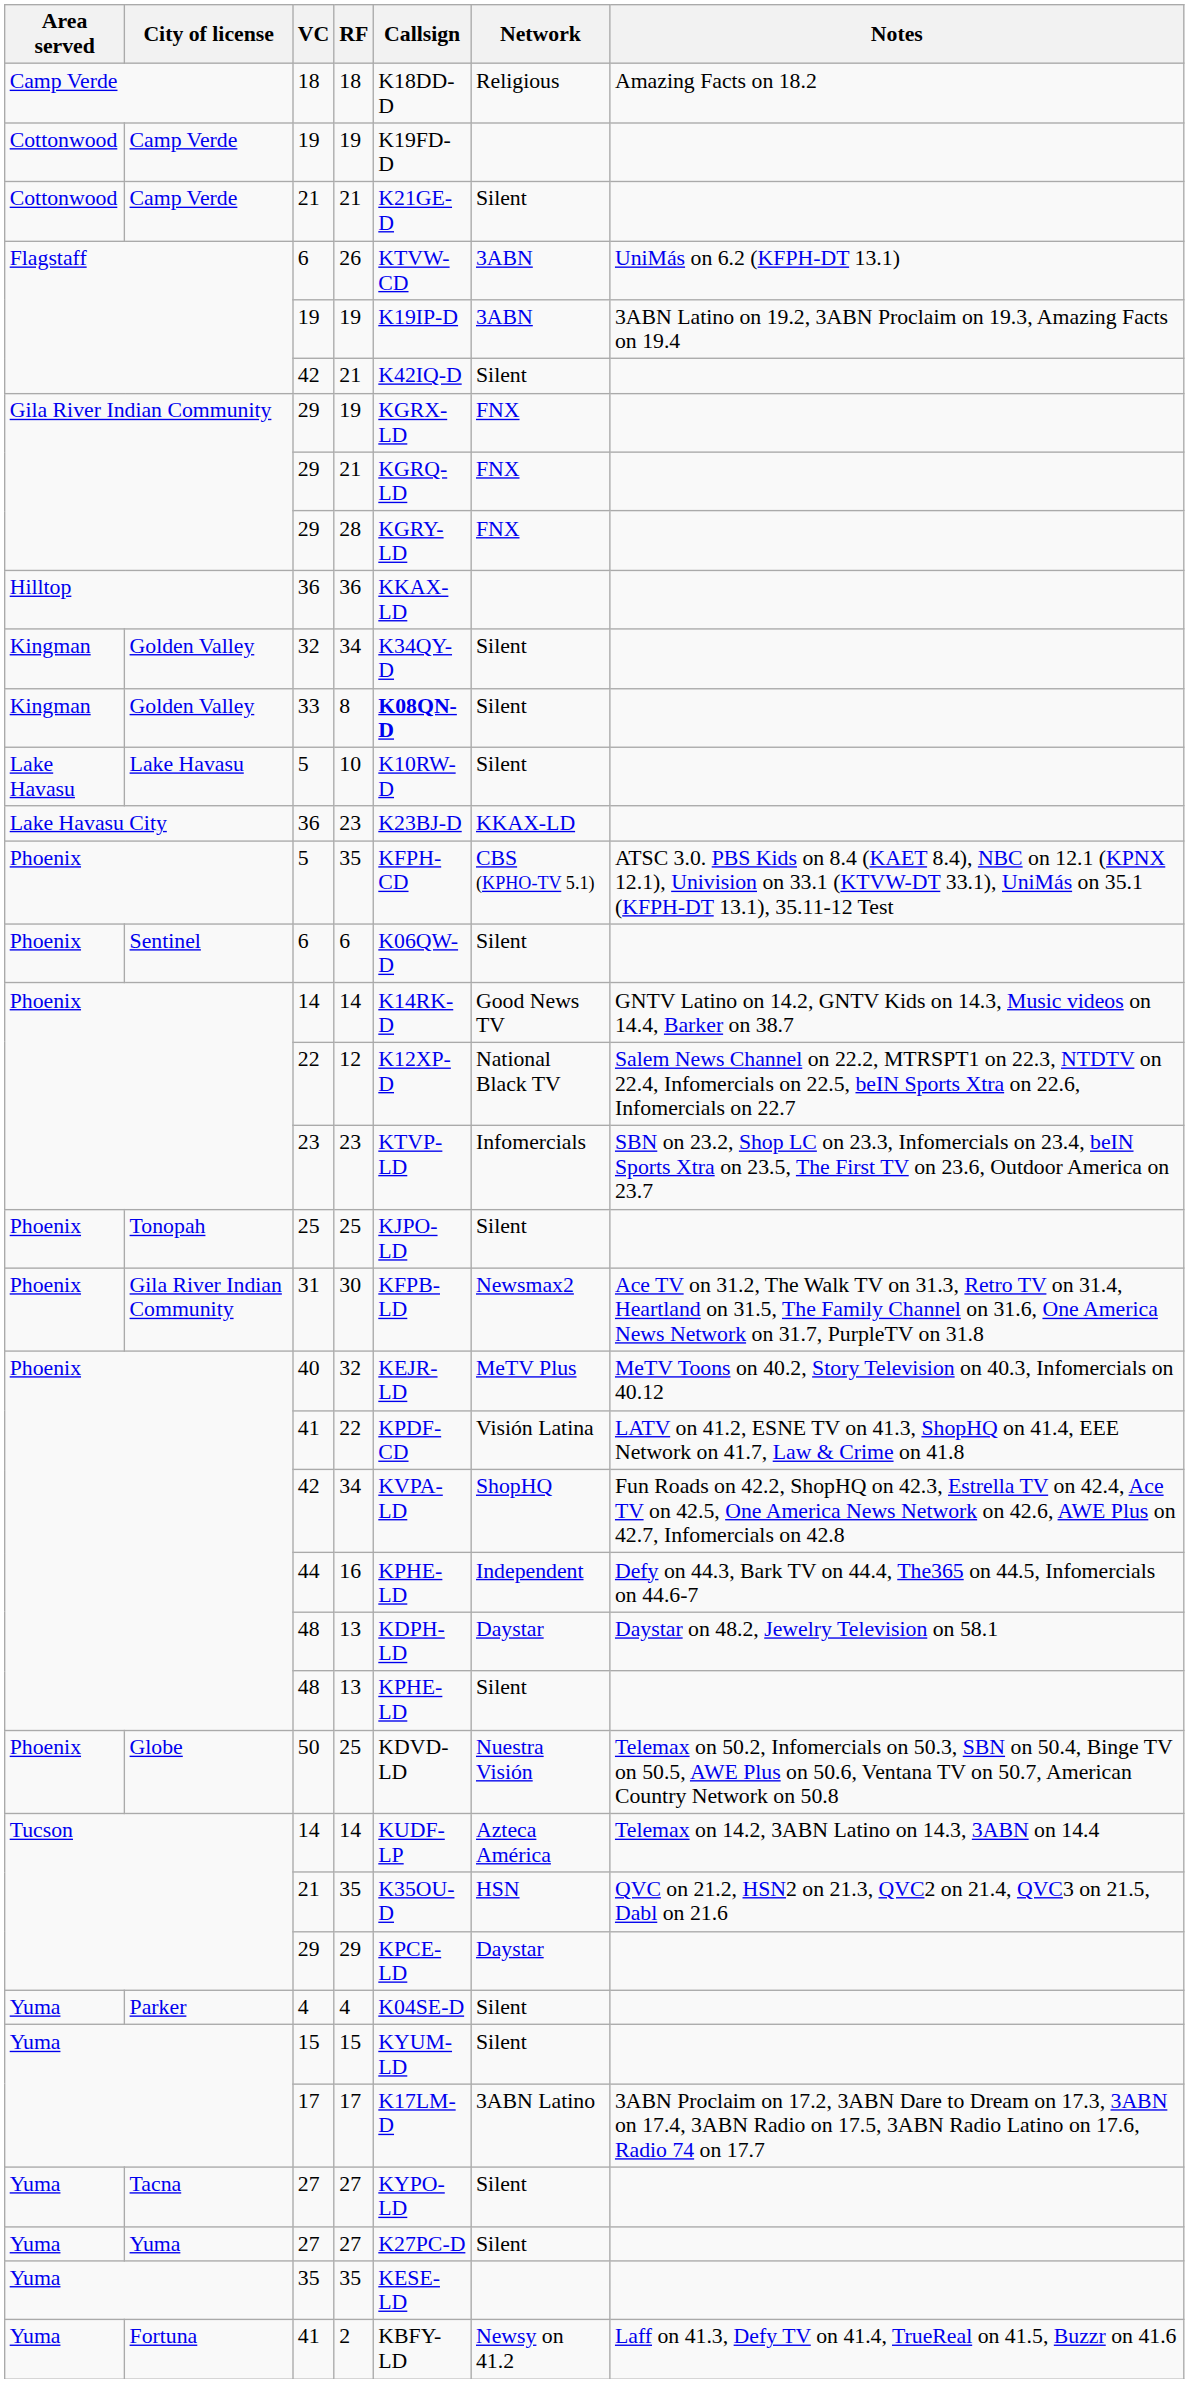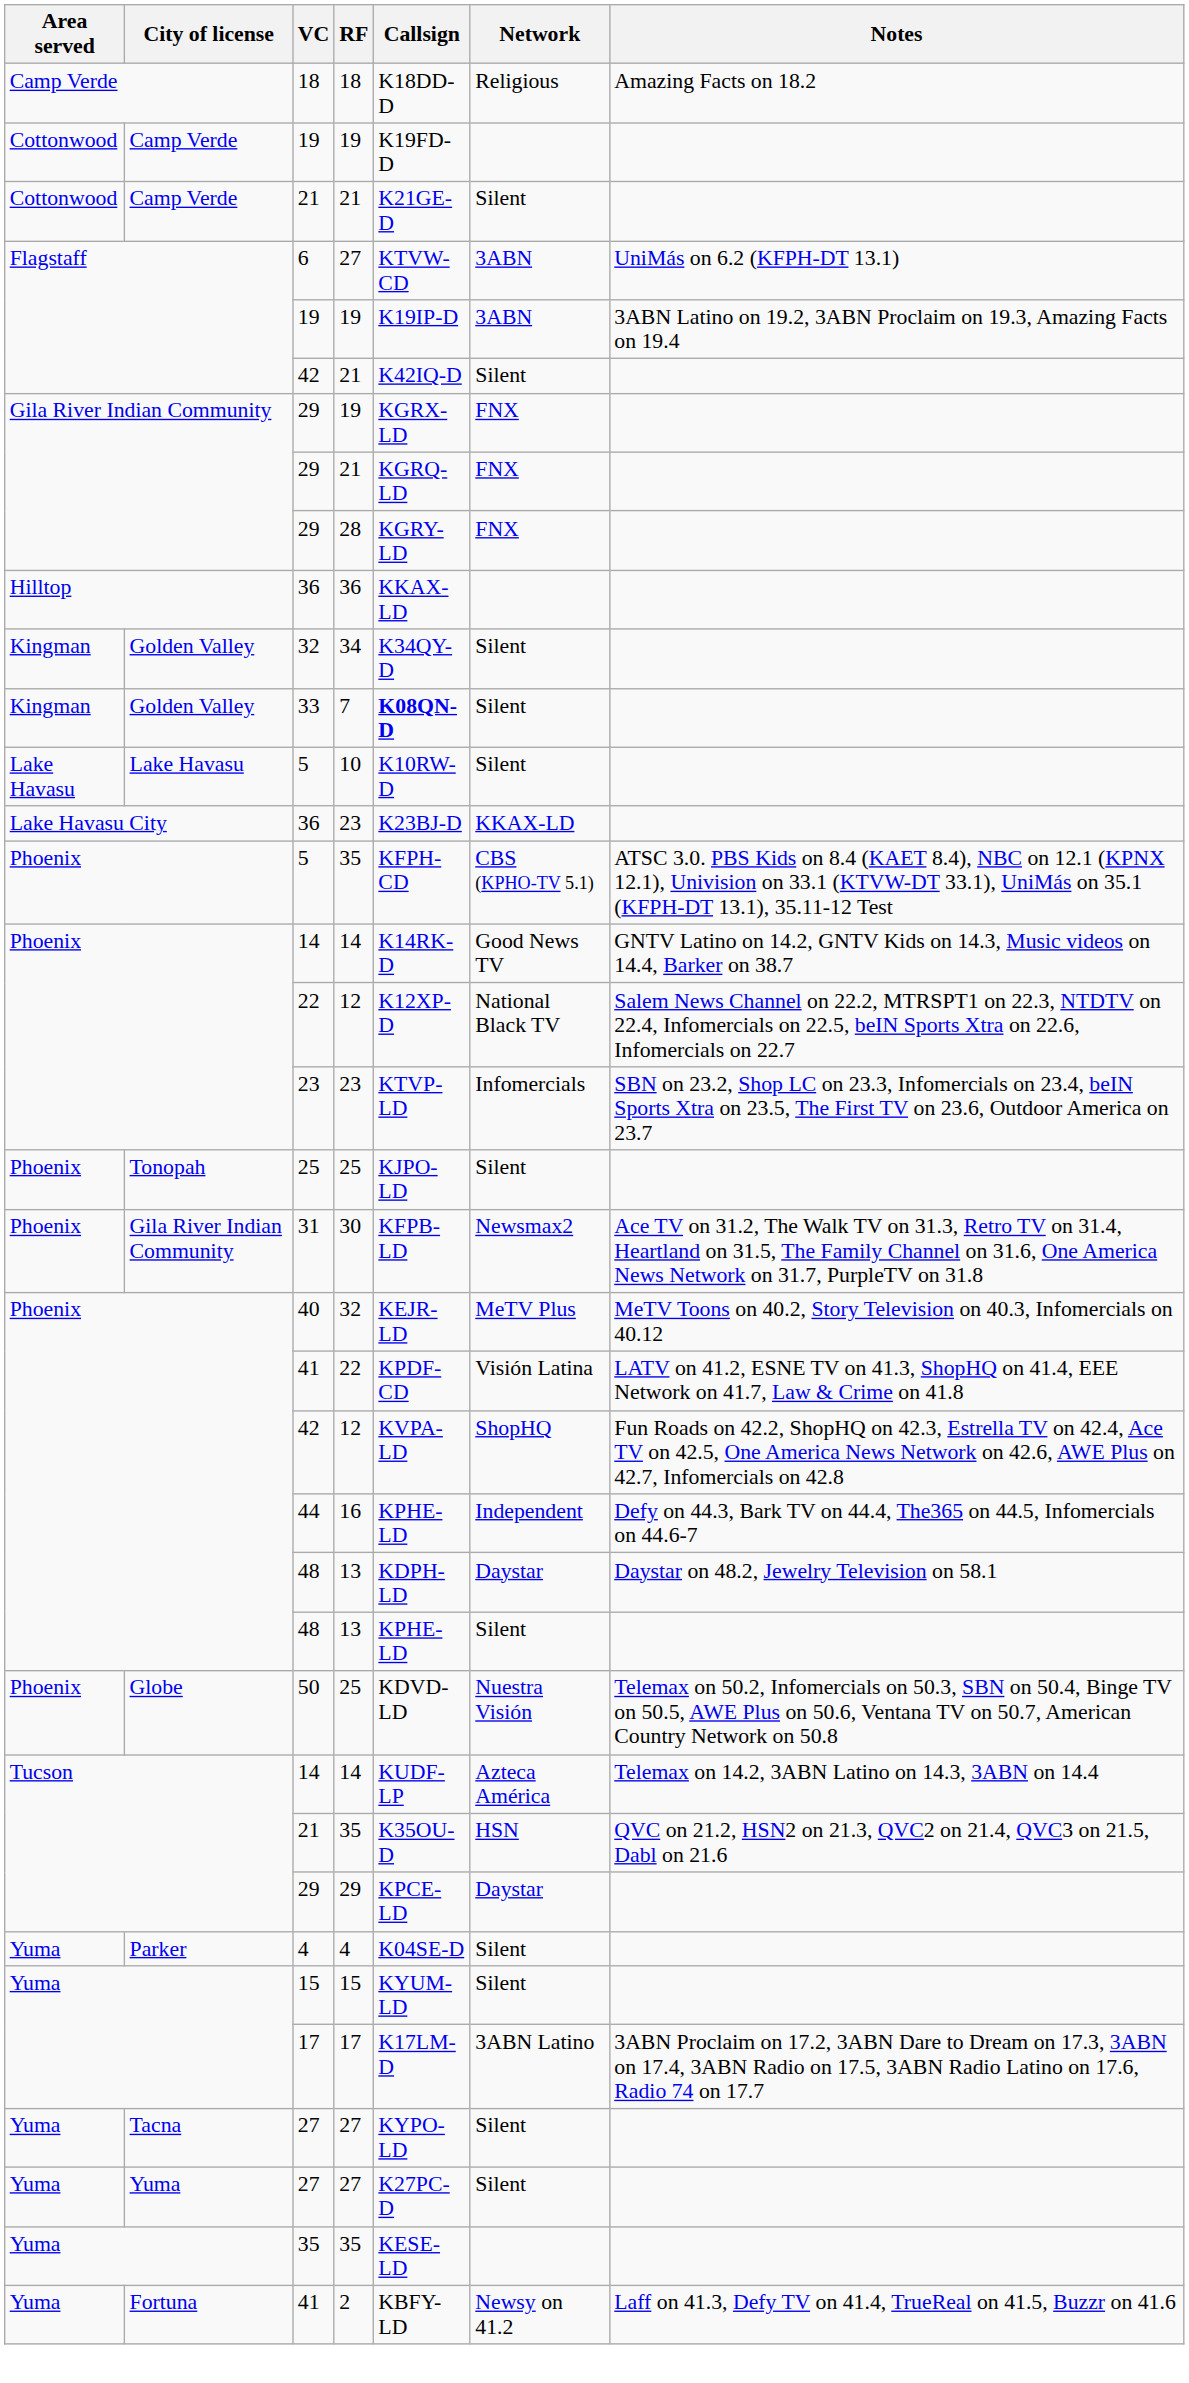Flagstaff / 6 | RF: 26 -> 27
33 | RF: 8 -> 7
- row: Phoenix | Sentinel | 6 | 6 | K06QW-D | Silent
Phoenix / 42 | RF: 34 -> 12
